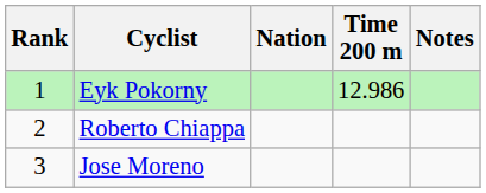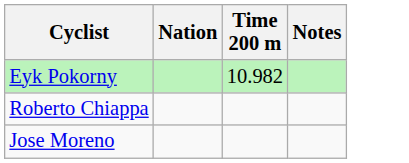- column: Rank | 1 | 2 | 3
Eyk Pokorny | Time 200 m: 12.986 -> 10.982
